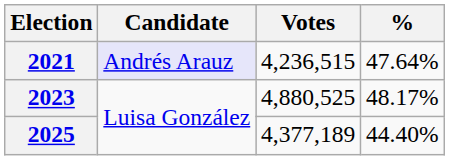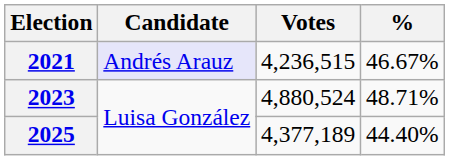2021 | %: 47.64% -> 46.67%
2023 | Votes: 4,880,525 -> 4,880,524
2023 | %: 48.17% -> 48.71%
